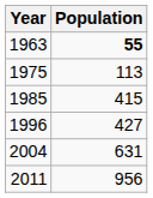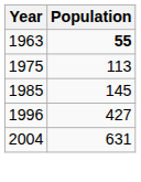1985 | Population: 415 -> 145
- row: 2011 | 956
